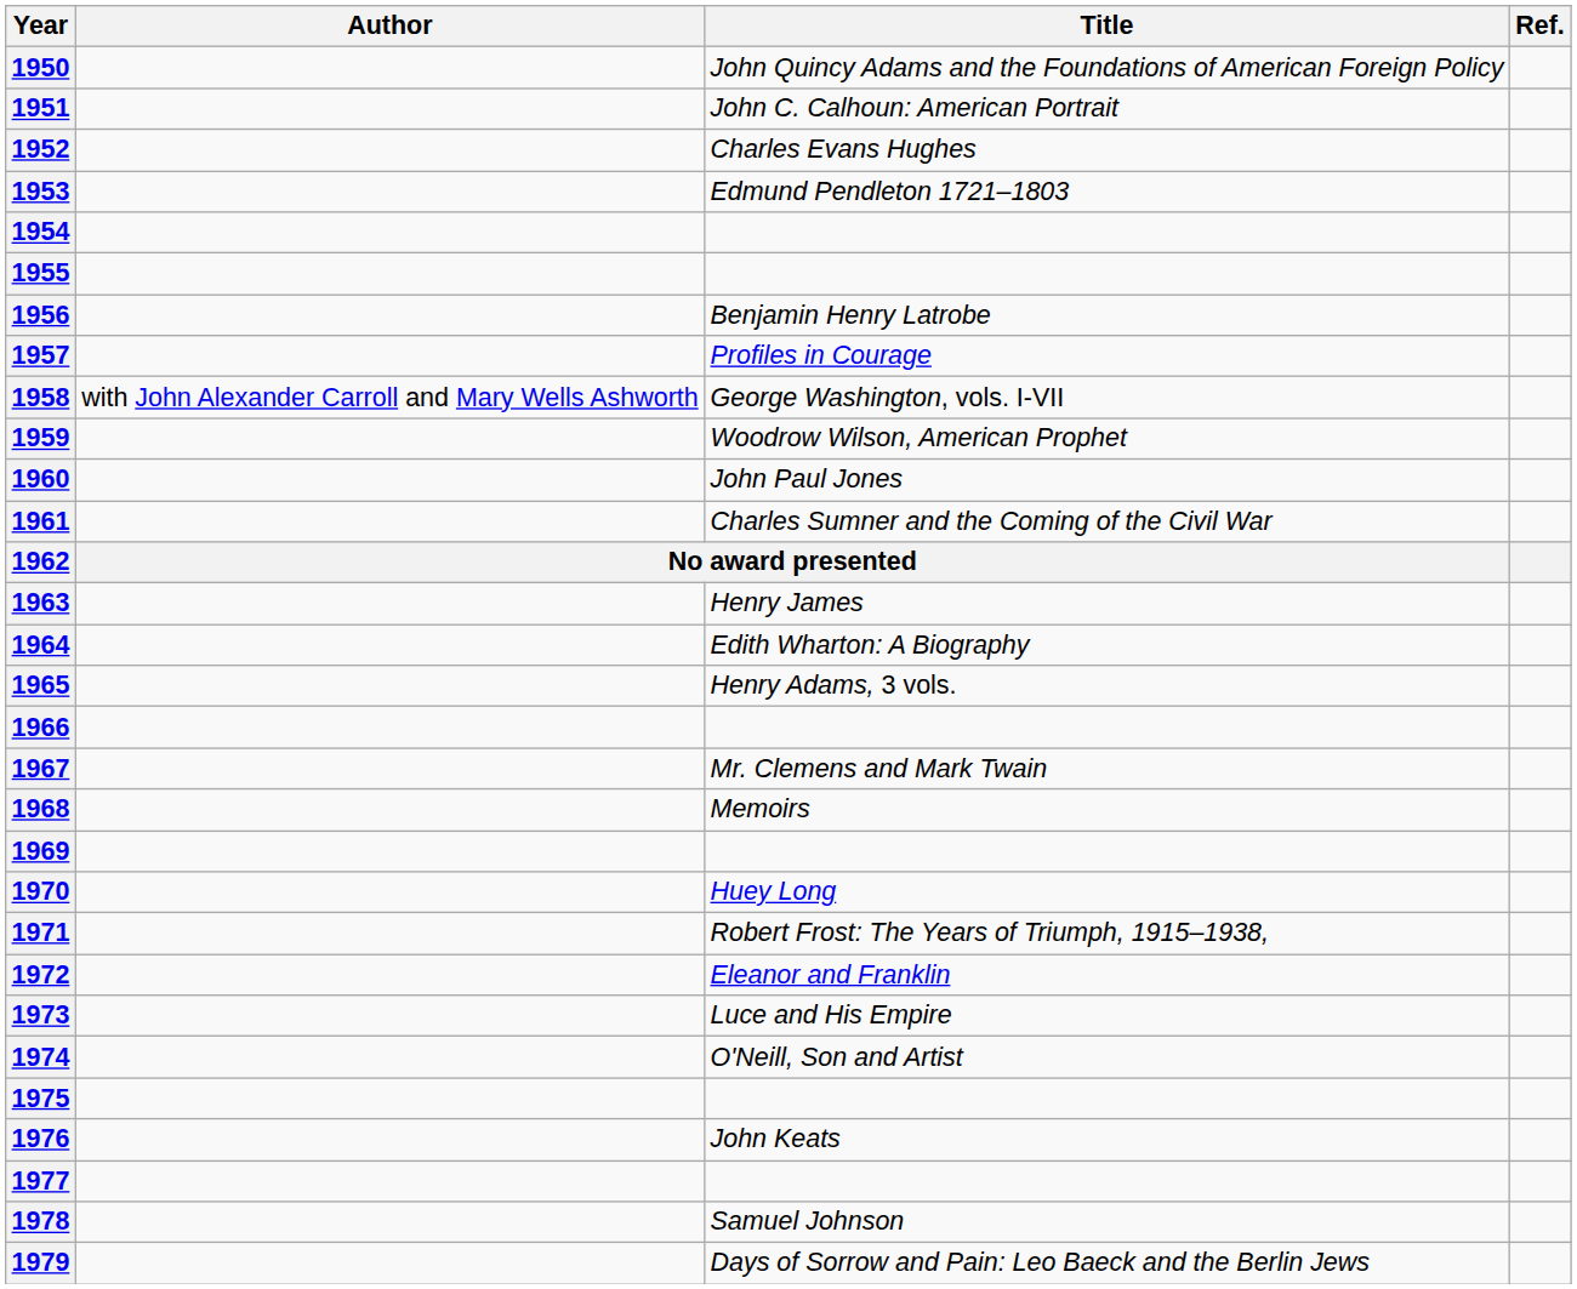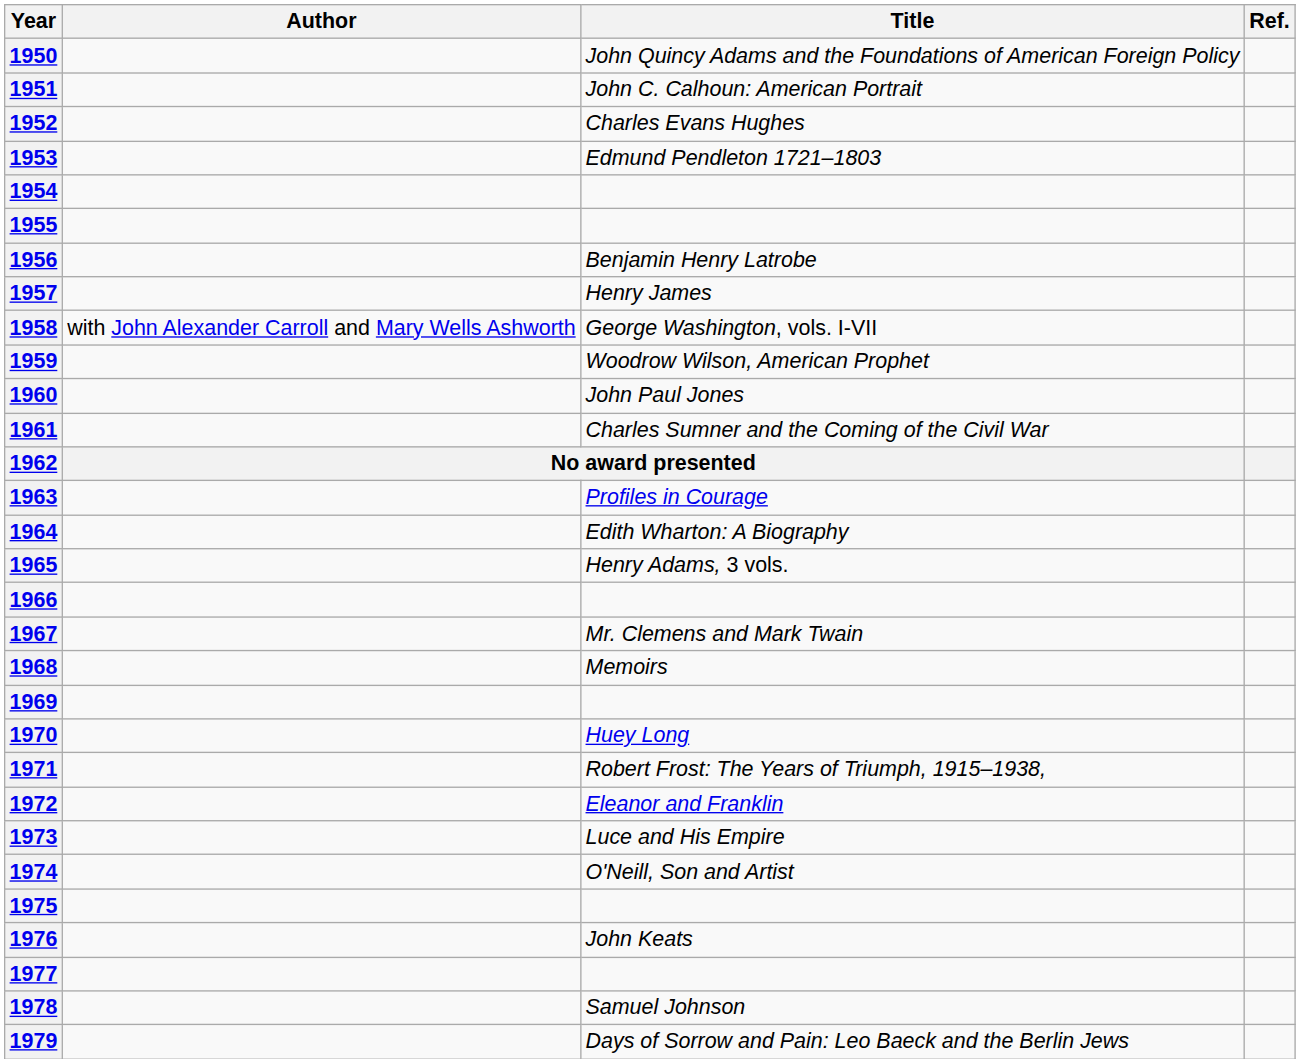1957 | Title: Profiles in Courage -> Henry James
1963 | Title: Henry James -> Profiles in Courage
